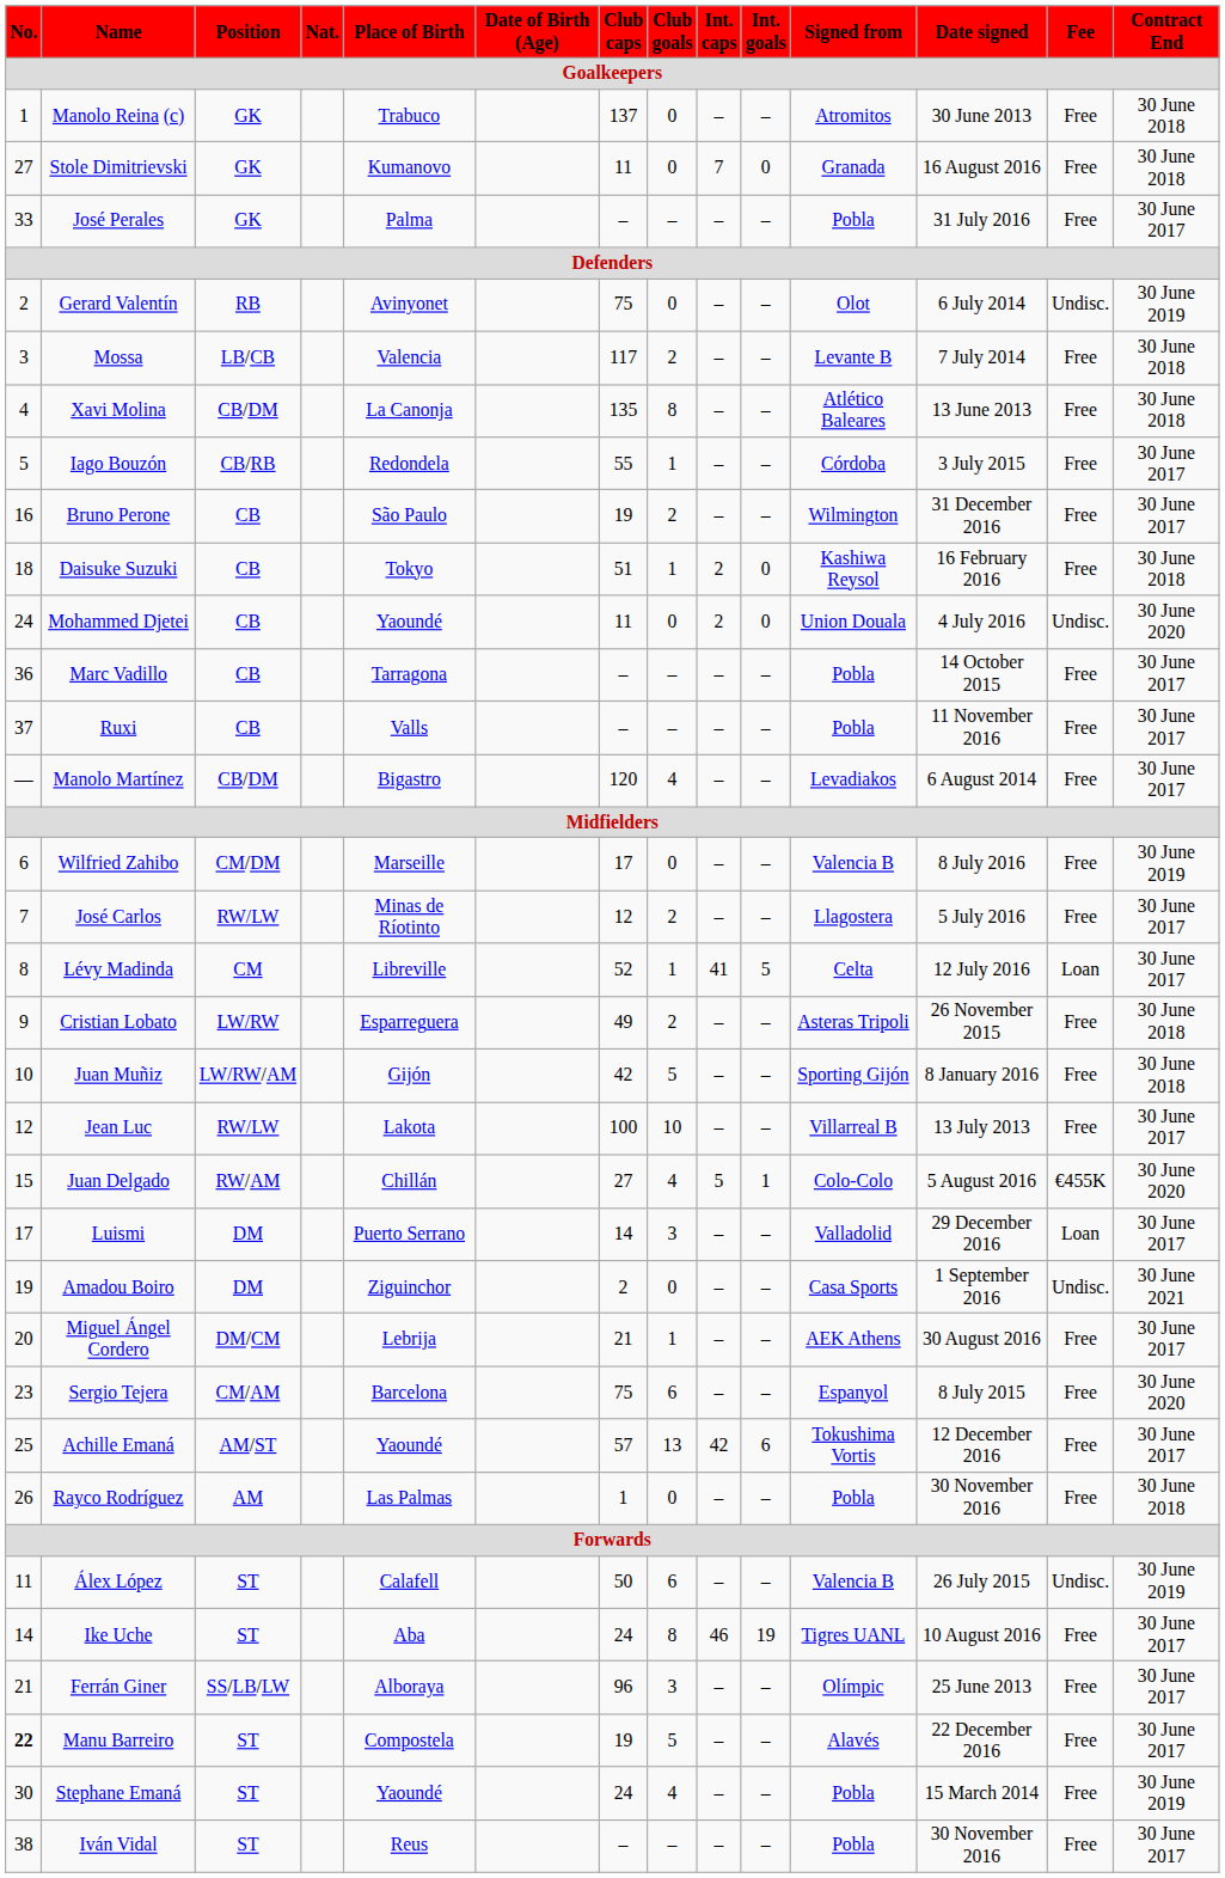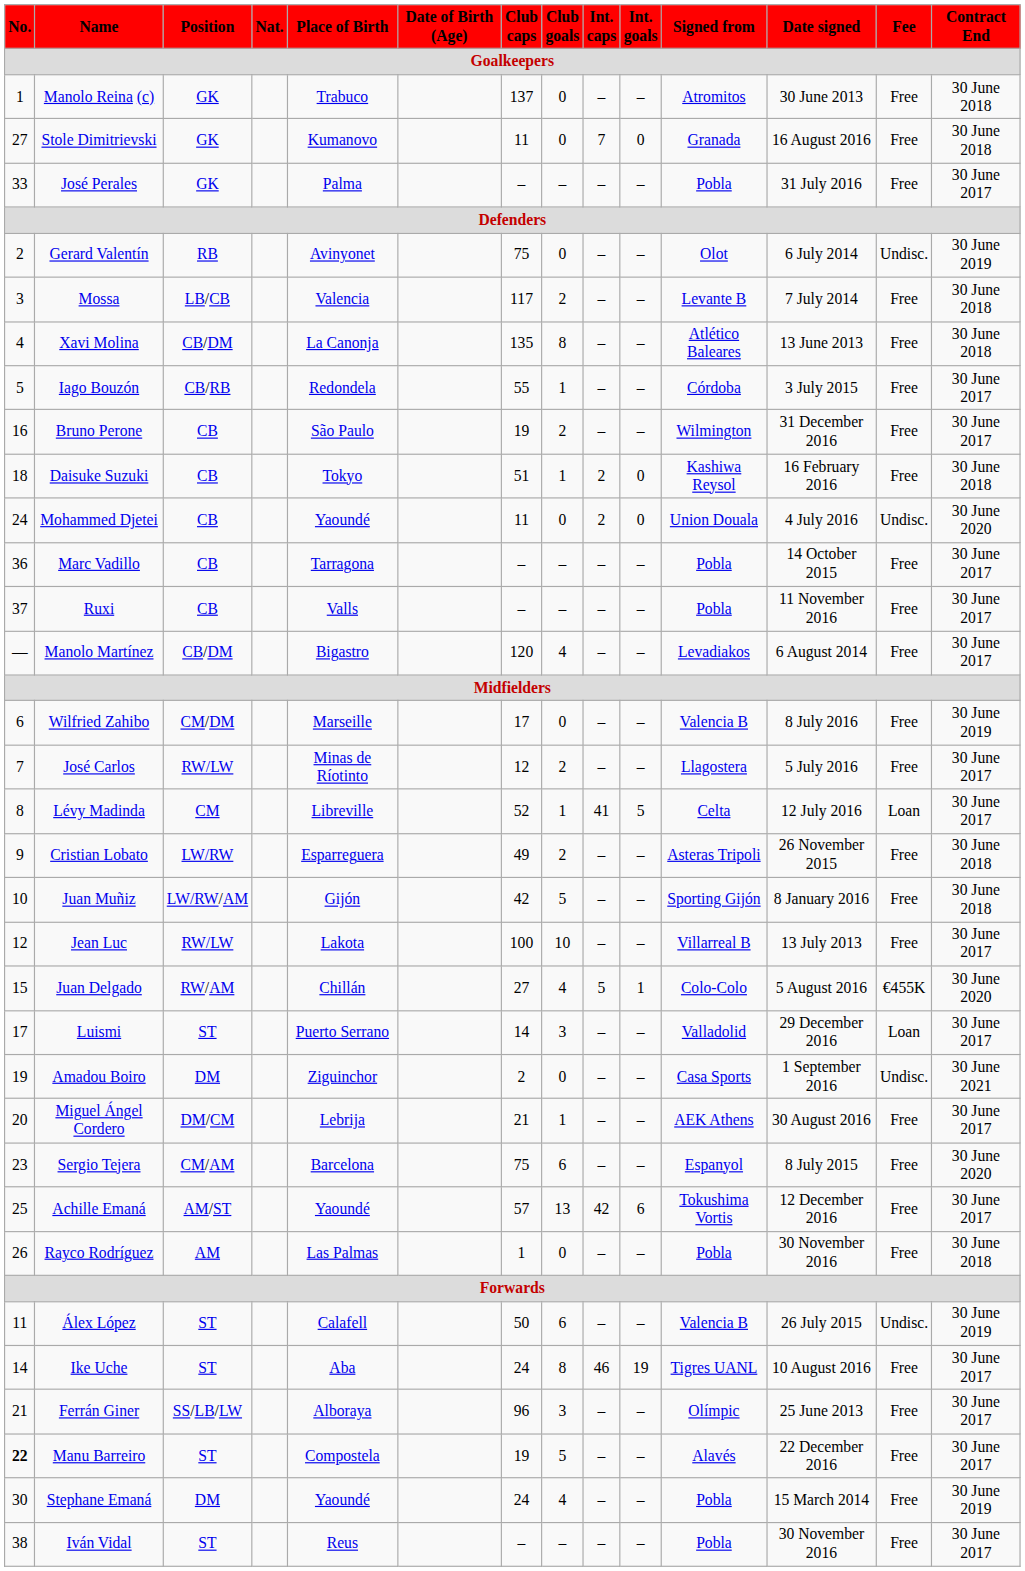Luismi | Position: DM -> ST
Stephane Emaná | Position: ST -> DM
